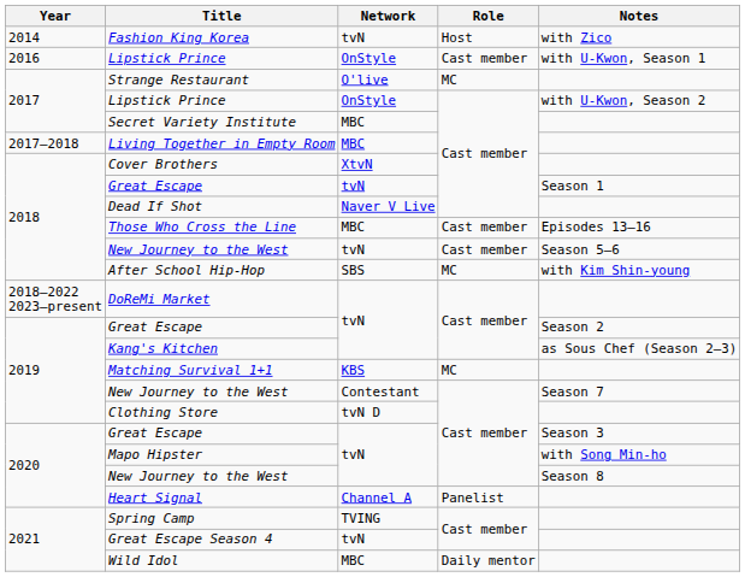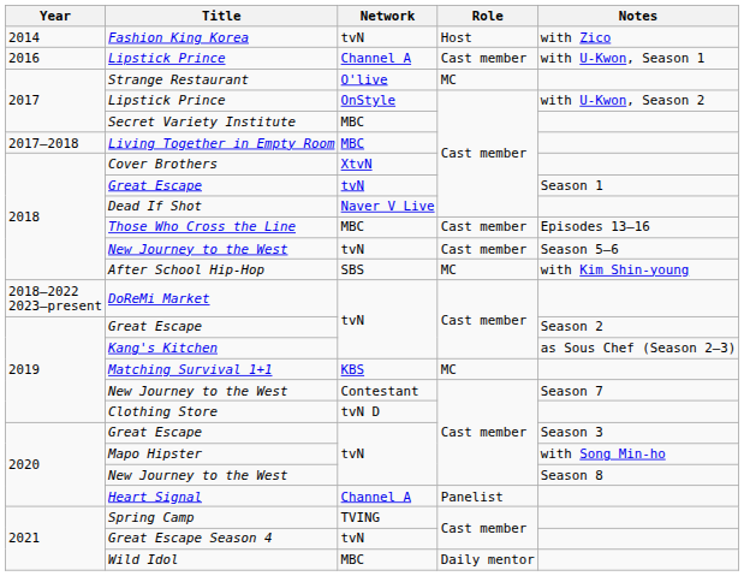2016 / Lipstick Prince | Network: OnStyle -> Channel A
